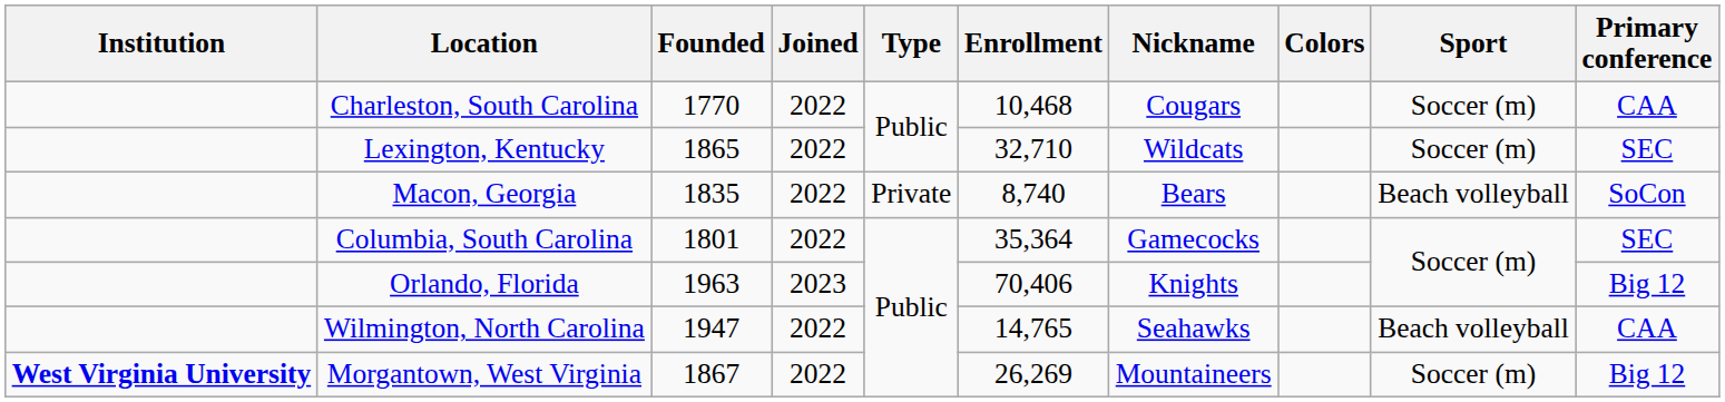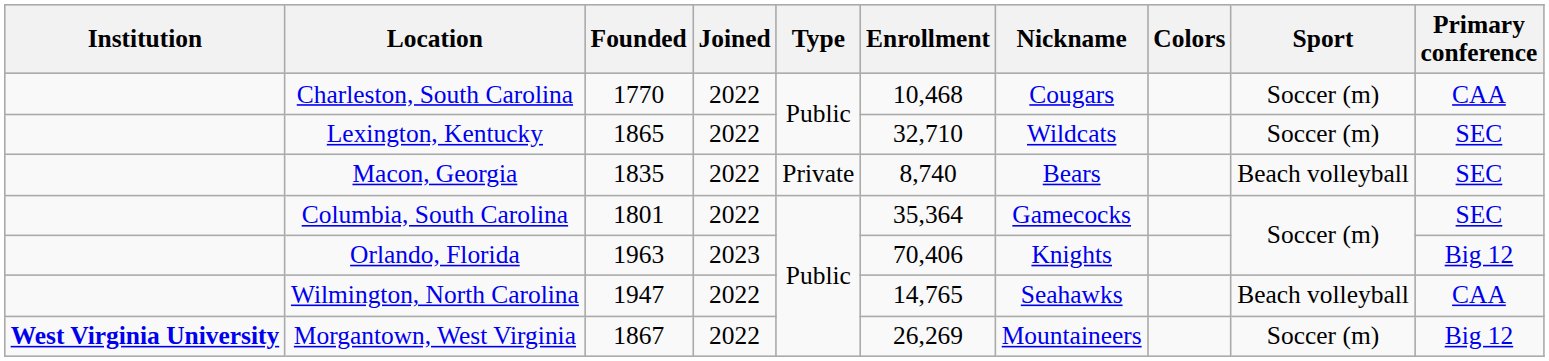Macon, Georgia | Primary conference: SoCon -> SEC
